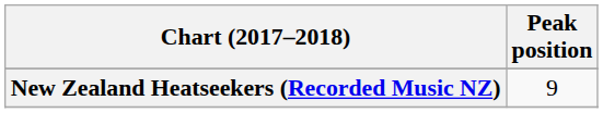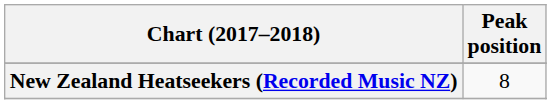New Zealand Heatseekers (Recorded Music NZ) | Peak position: 9 -> 8
